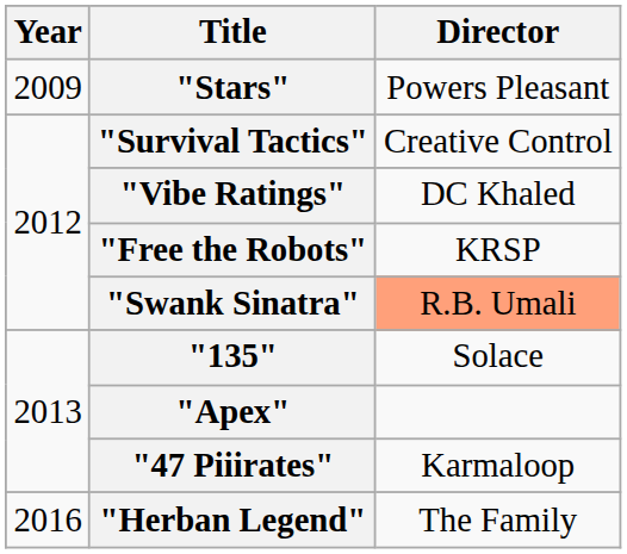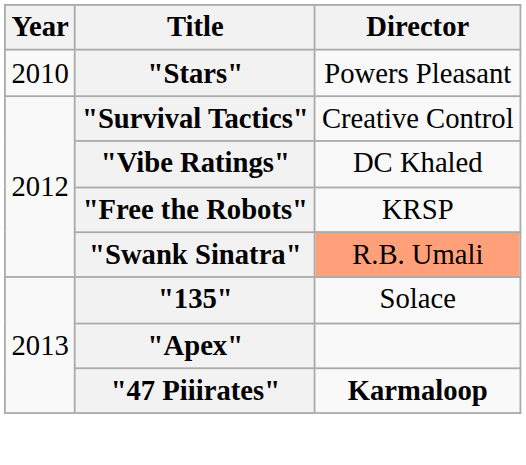"Stars" | Year: 2009 -> 2010
"47 Piiirates" | Director: normal -> bold
- row: 2016 | "Herban Legend" | The Family
